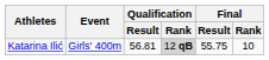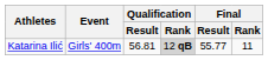Katarina Ilić | Final / Result: 55.75 -> 55.77
Katarina Ilić | Final / Rank: 10 -> 11
